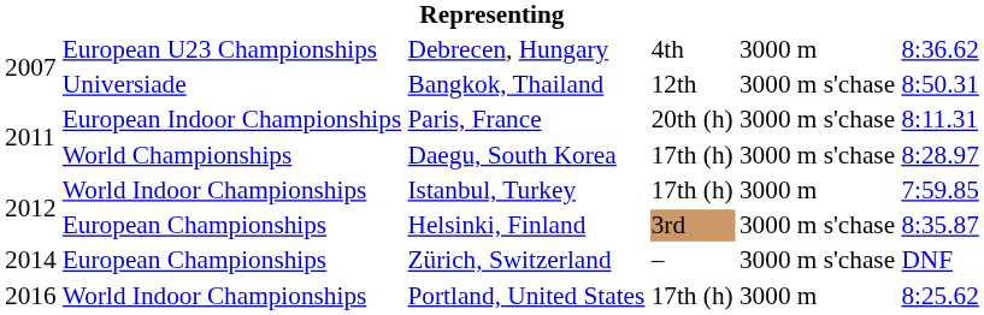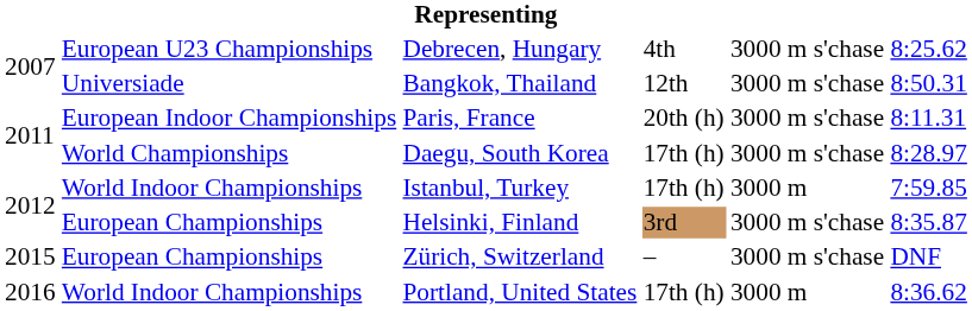Debrecen, Hungary | column 5: 3000 m -> 3000 m s'chase
Debrecen, Hungary | column 6: 8:36.62 -> 8:25.62
Zürich, Switzerland | column 1: 2014 -> 2015
Portland, United States | column 6: 8:25.62 -> 8:36.62
